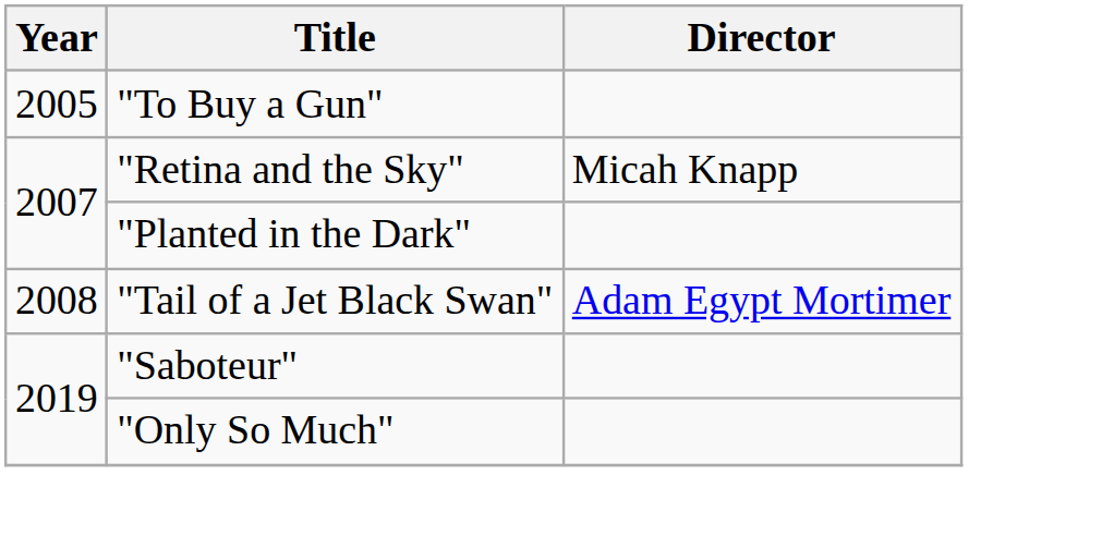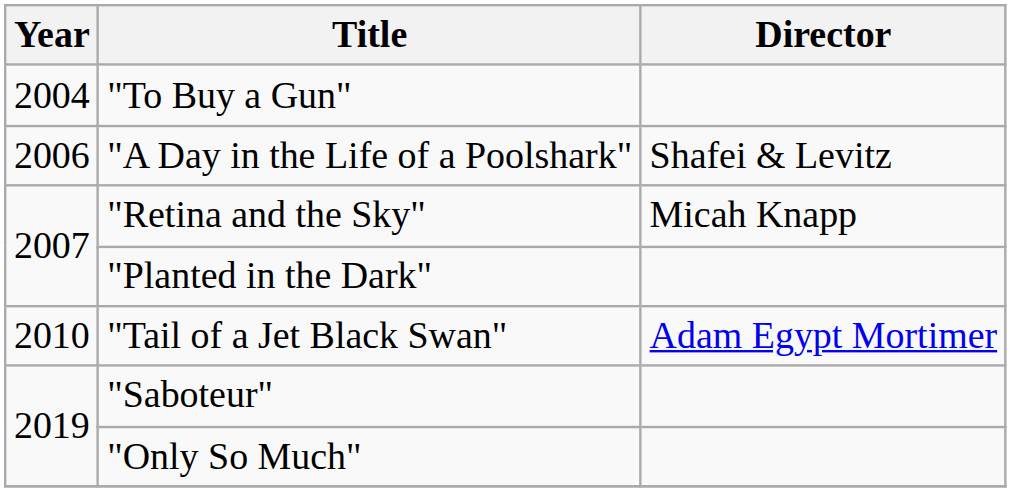"To Buy a Gun" | Year: 2005 -> 2004
+ row: 2006 | "A Day in the Life of a Poolshark" | Shafei & Levitz
"Tail of a Jet Black Swan" | Year: 2008 -> 2010
